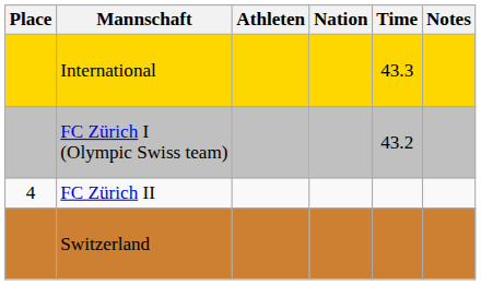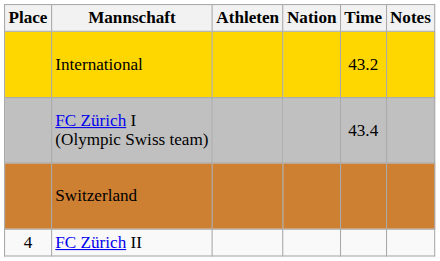International | Time: 43.3 -> 43.2
FC Zürich I (Olympic Swiss team) | Time: 43.2 -> 43.4
rows swapped: Switzerland <-> FC Zürich II
